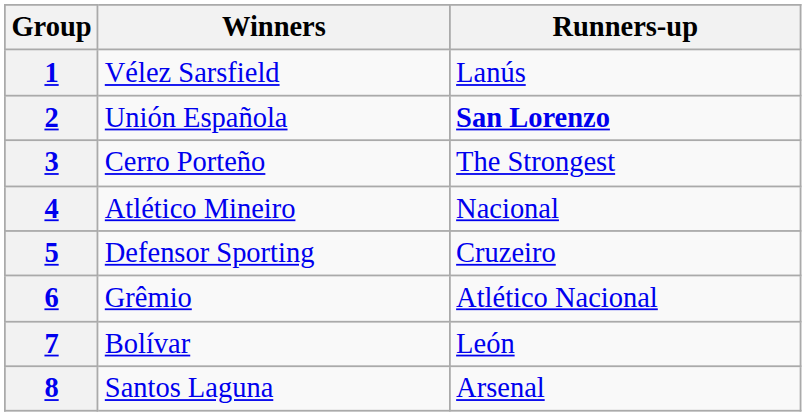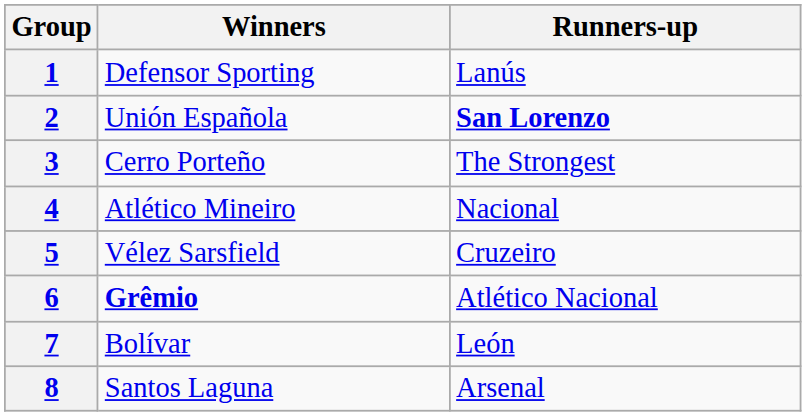1 | Winners: Vélez Sarsfield -> Defensor Sporting
5 | Winners: Defensor Sporting -> Vélez Sarsfield
6 | Winners: normal -> bold
